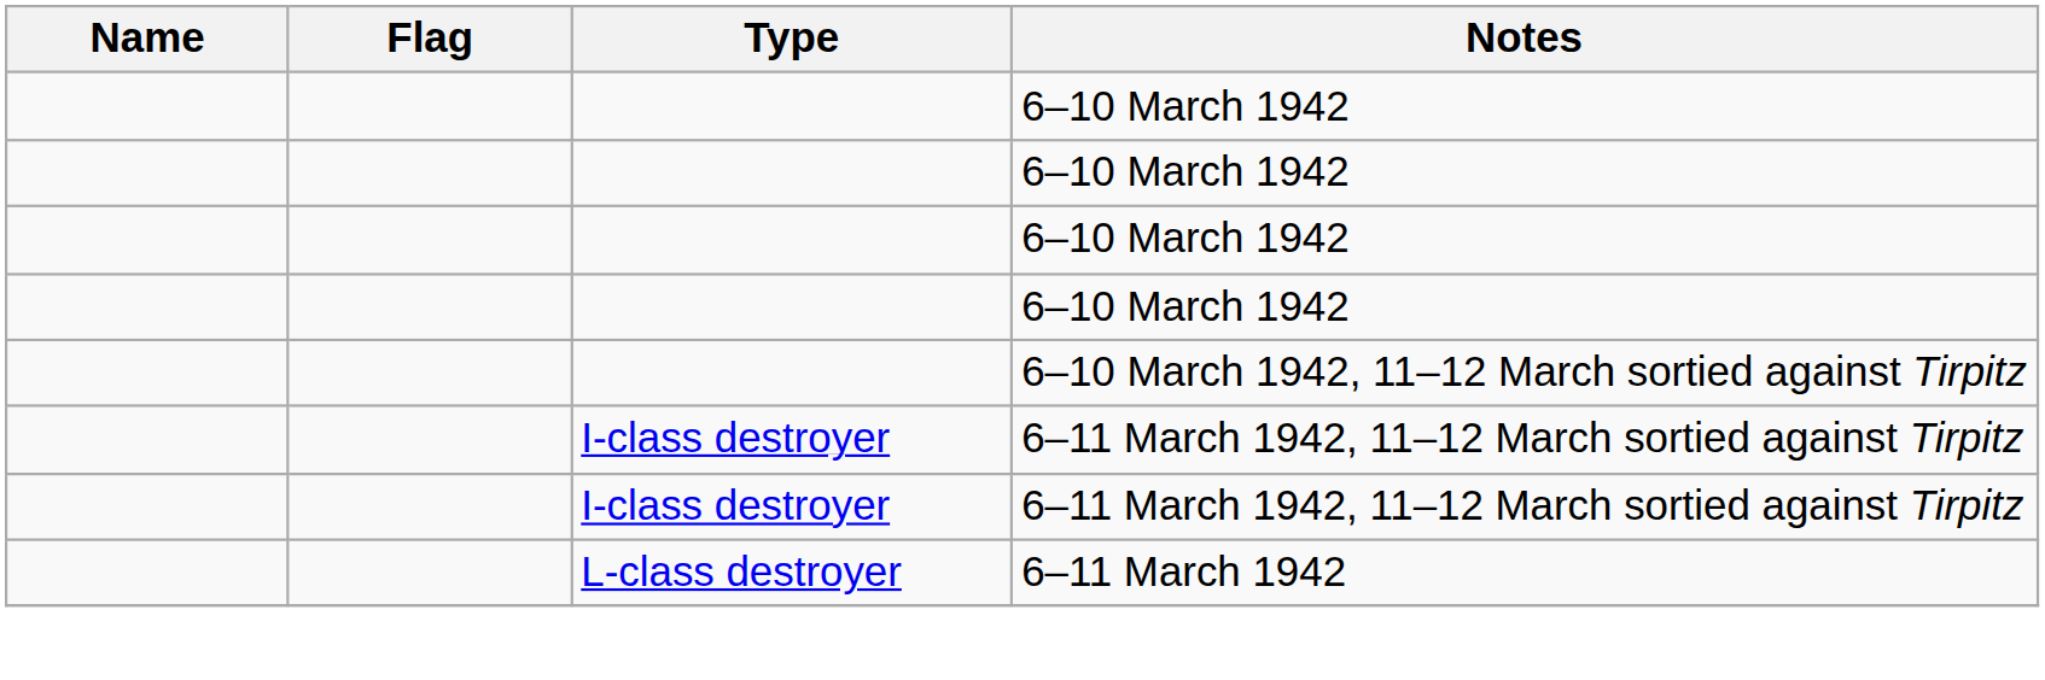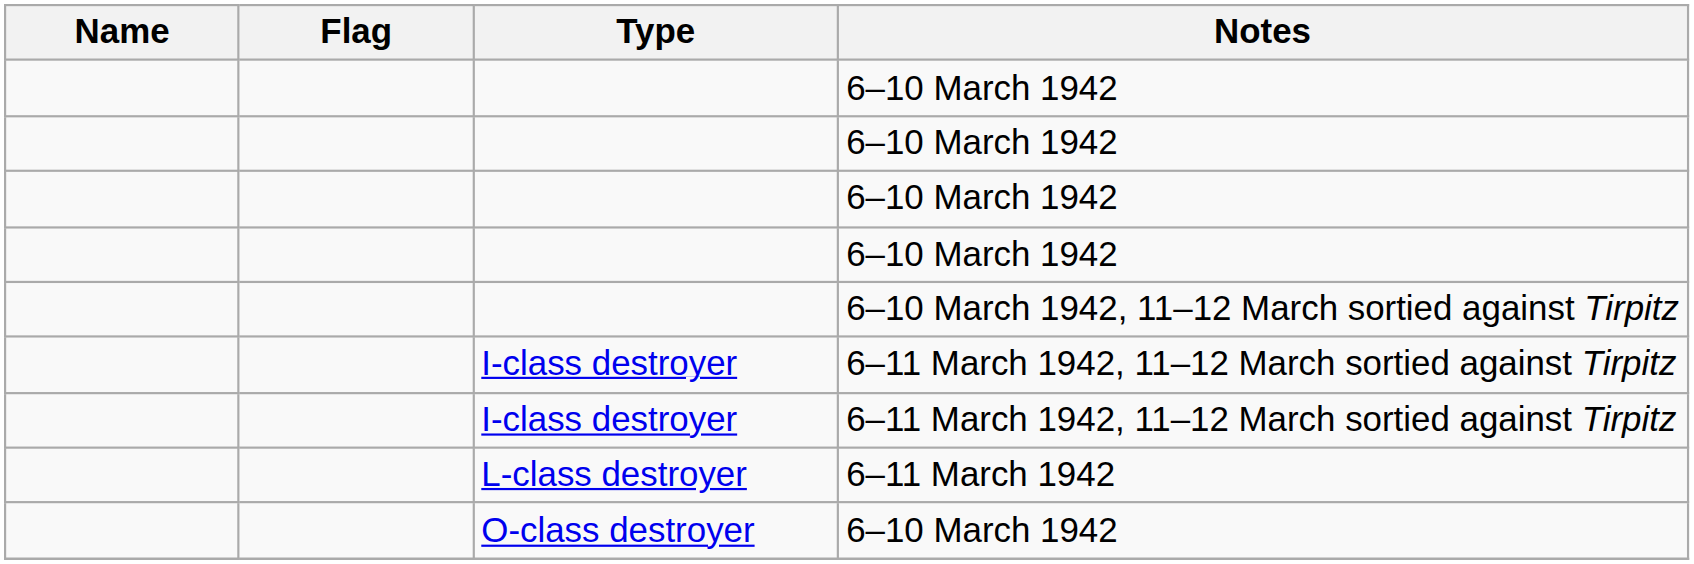+ row: O-class destroyer | 6–10 March 1942
